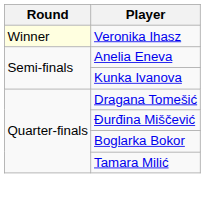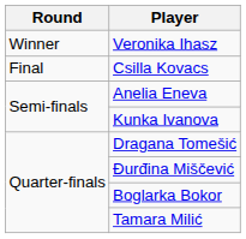Veronika Ihasz | Round: lightyellow background -> no background
+ row: Final | Csilla Kovacs
